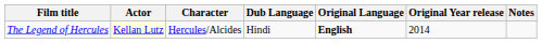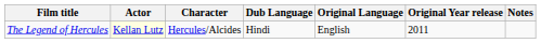The Legend of Hercules | Original Language: bold -> normal
The Legend of Hercules | Original Year release: 2014 -> 2011
